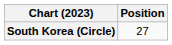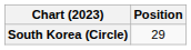South Korea (Circle) | Position: 27 -> 29
